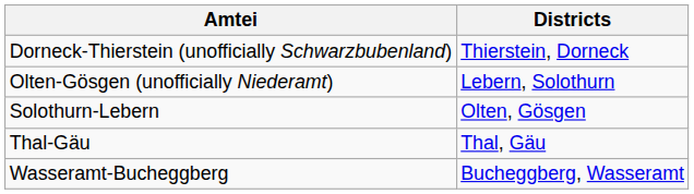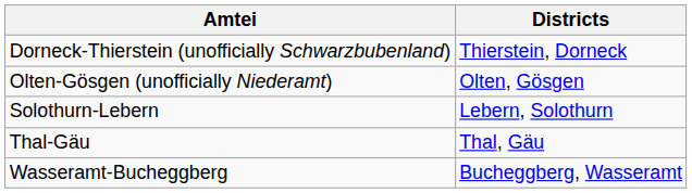Olten-Gösgen (unofficially Niederamt) | Districts: Lebern, Solothurn -> Olten, Gösgen
Solothurn-Lebern | Districts: Olten, Gösgen -> Lebern, Solothurn
